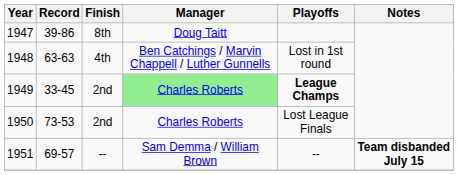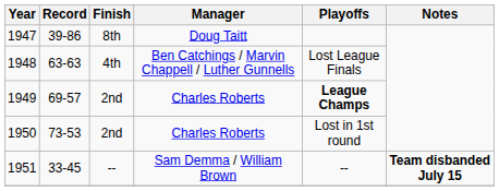1948 | Playoffs: Lost in 1st round -> Lost League Finals
1949 | Record: 33-45 -> 69-57
1949 | Manager: lightgreen background -> no background
1950 | Playoffs: Lost League Finals -> Lost in 1st round
1951 | Record: 69-57 -> 33-45
